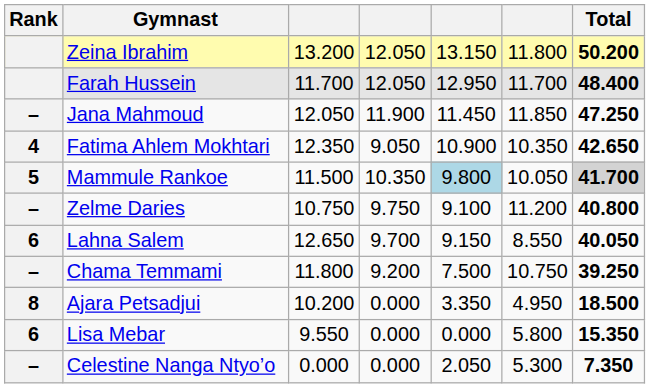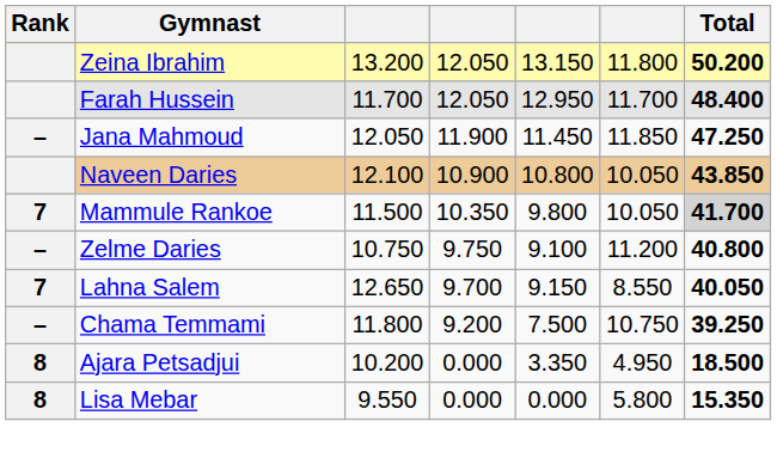+ row: Naveen Daries | 12.100 | 10.900 | 10.800 | 10.050 | 43.850
- row: 4 | Fatima Ahlem Mokhtari | 12.350 | 9.050 | 10.900 | 10.350 | 42.650
Mammule Rankoe | Rank: 5 -> 7
Mammule Rankoe | column 5: lightblue background -> no background
Lahna Salem | Rank: 6 -> 7
Lisa Mebar | Rank: 6 -> 8
- row: – | Celestine Nanga Ntyo’o | 0.000 | 0.000 | 2.050 | 5.300 | 7.350
